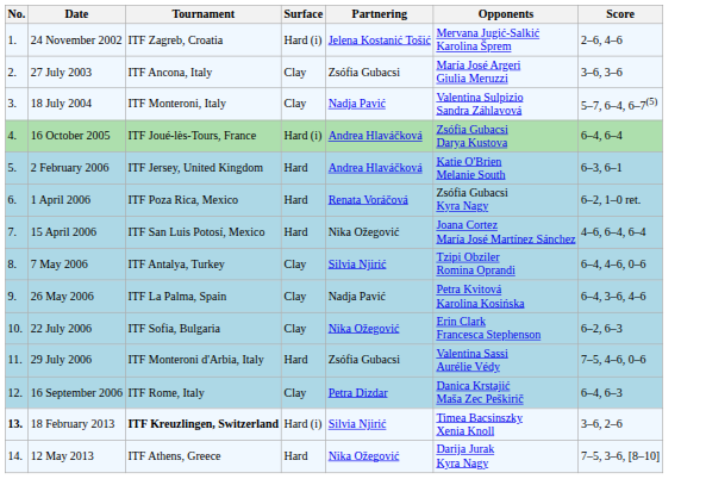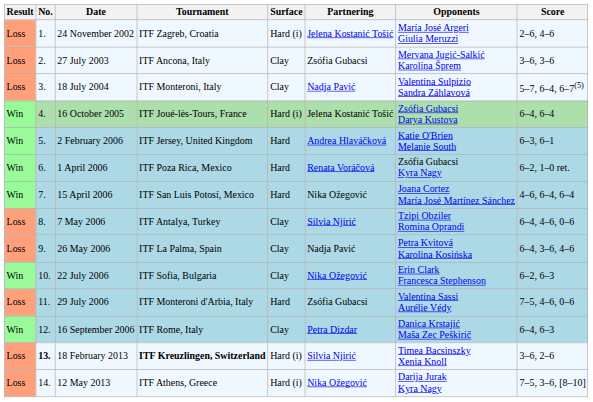+ column: Result | Loss | Loss | Loss | Win | Win | Win | Win | Loss | Loss | Win | Loss | Win | Loss | Loss
24 November 2002 | Opponents: Mervana Jugić-Salkić Karolina Šprem -> María José Argeri Giulia Meruzzi
27 July 2003 | Opponents: María José Argeri Giulia Meruzzi -> Mervana Jugić-Salkić Karolina Šprem
16 October 2005 | Partnering: Andrea Hlaváčková -> Jelena Kostanić Tošić
12 May 2013 | Surface: Hard -> Hard (i)
